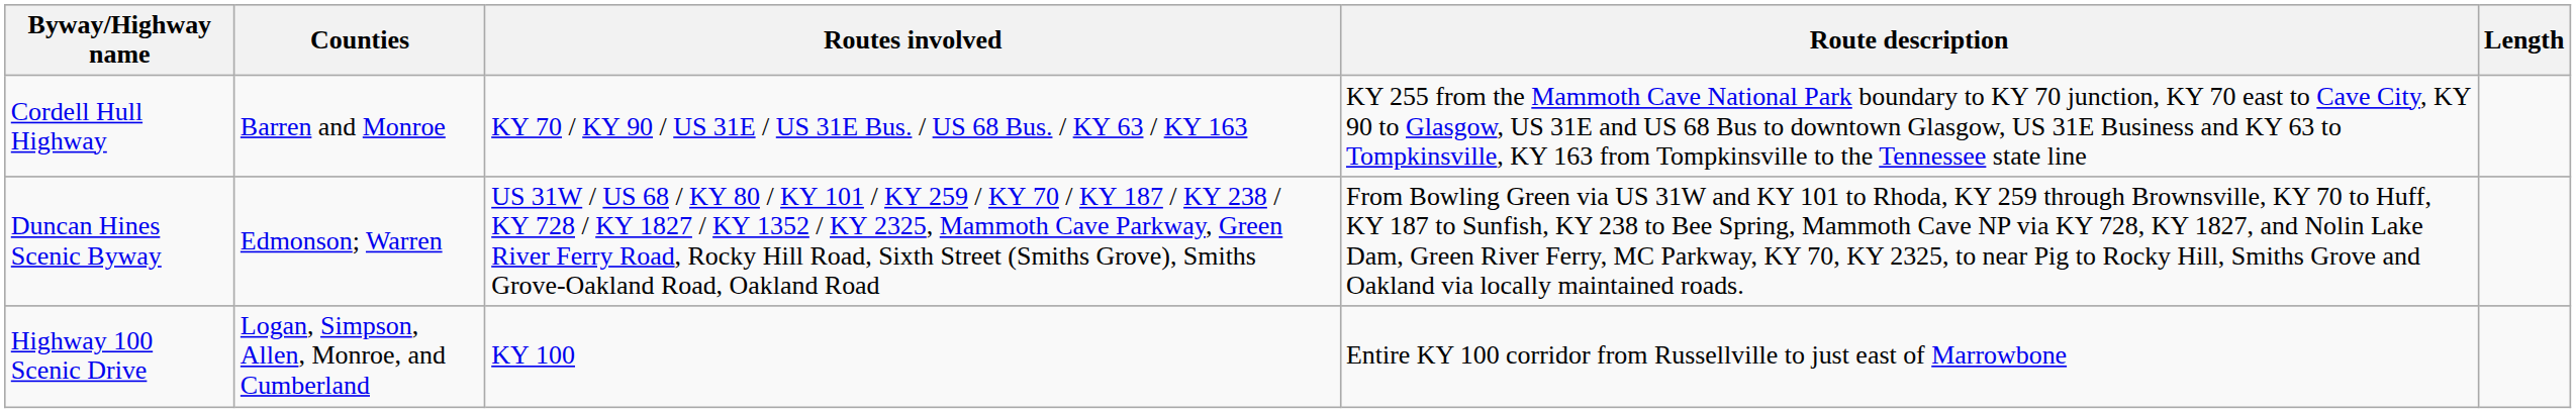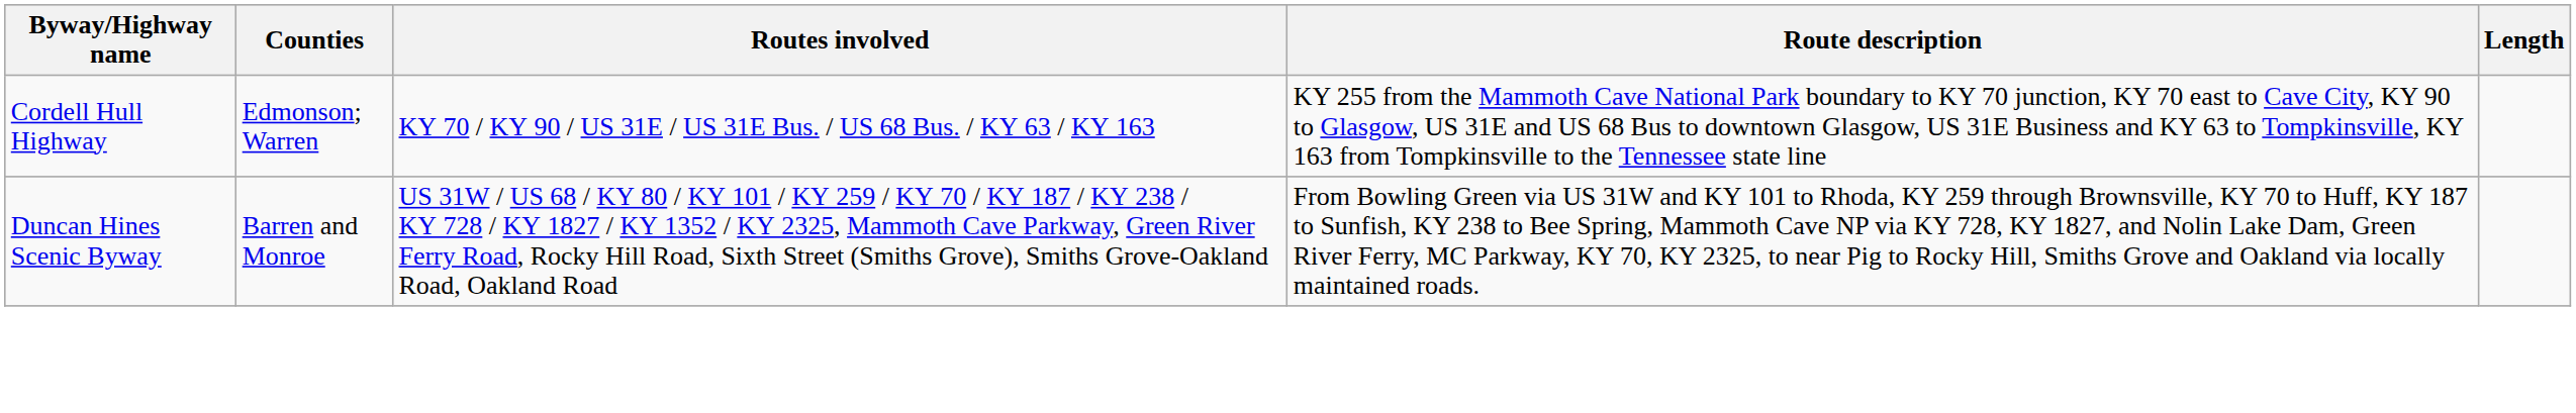Cordell Hull Highway | Counties: Barren and Monroe -> Edmonson; Warren
Duncan Hines Scenic Byway | Counties: Edmonson; Warren -> Barren and Monroe
- row: Highway 100 Scenic Drive | Logan, Simpson, Allen, Monroe, and Cumberland | KY 100 | Entire KY 100 corridor from Russellville to just east of Marrowbone
